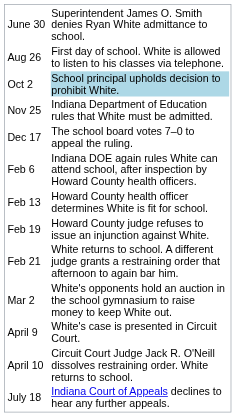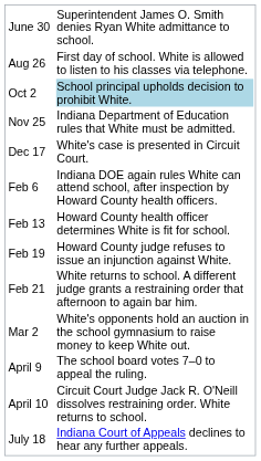Dec 17 | column 2: The school board votes 7–0 to appeal the ruling. -> White's case is presented in Circuit Court.
April 9 | column 2: White's case is presented in Circuit Court. -> The school board votes 7–0 to appeal the ruling.
